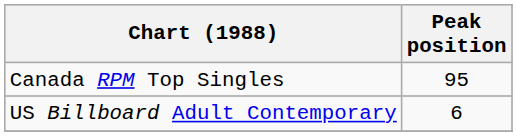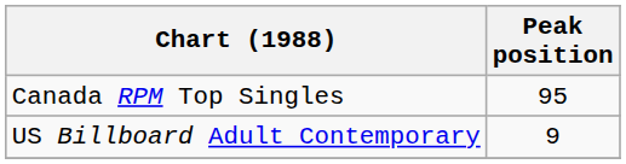US Billboard Adult Contemporary | Peak position: 6 -> 9
